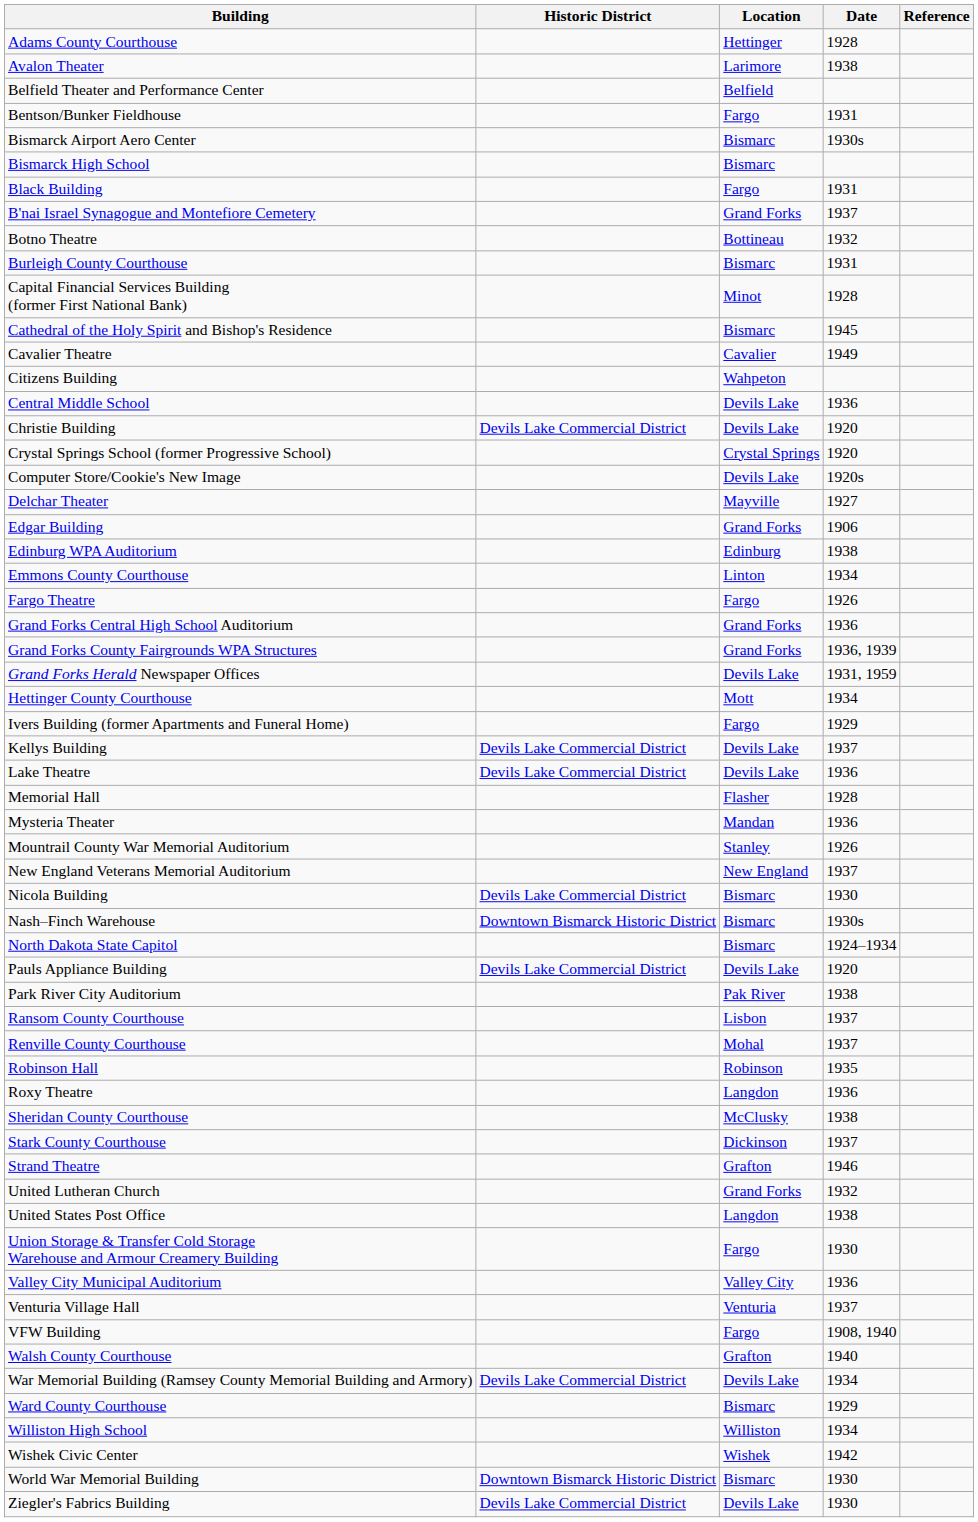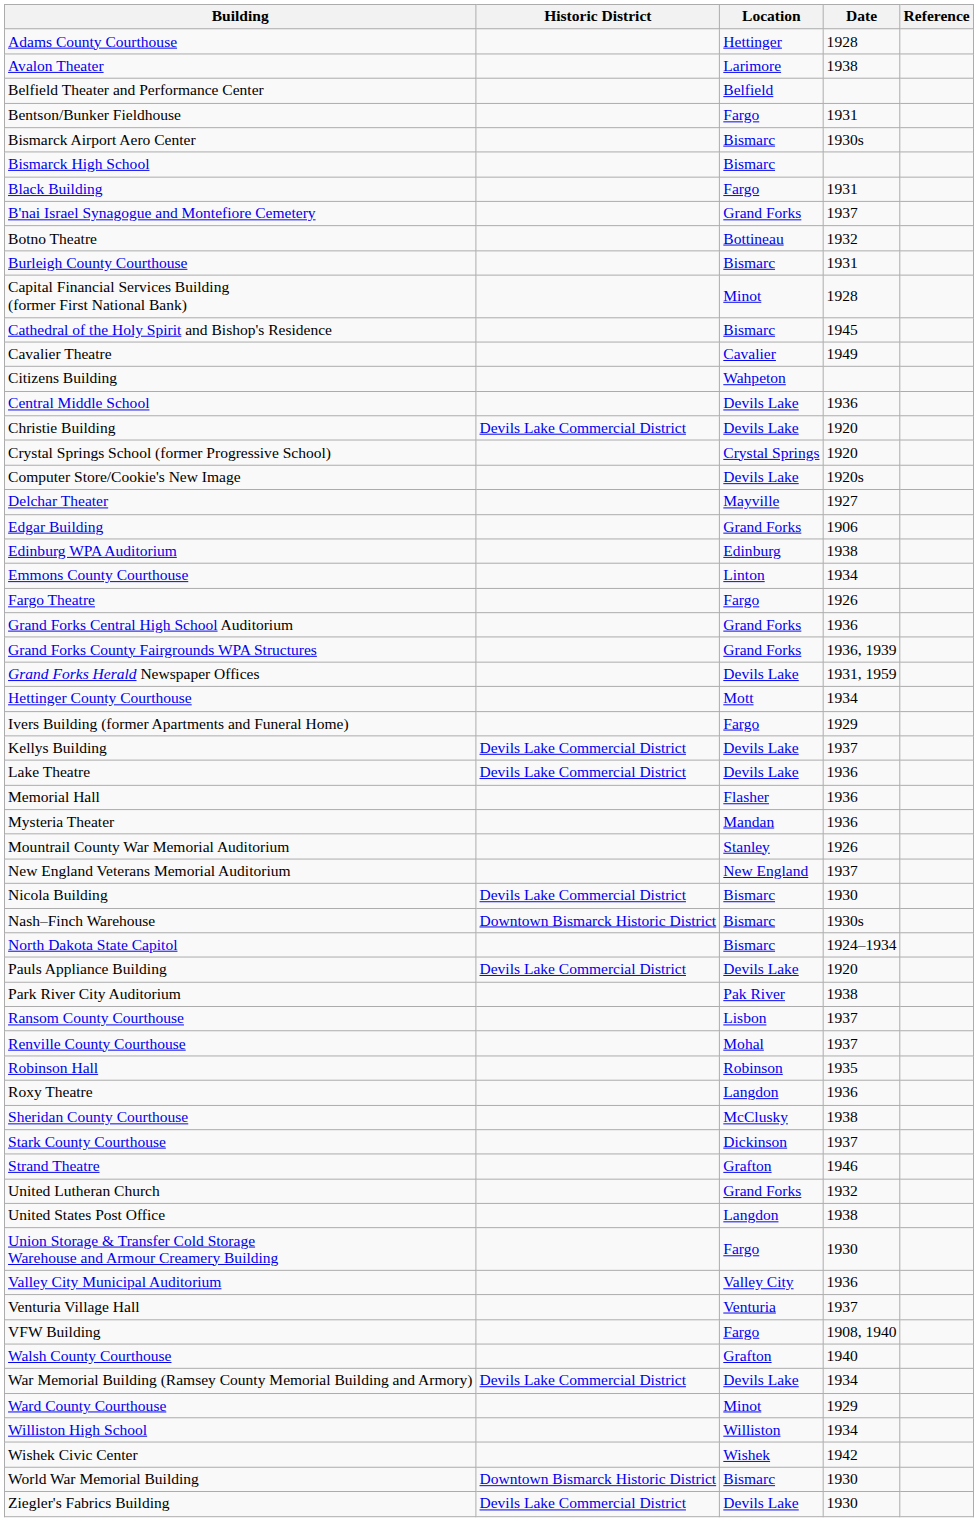Memorial Hall | Date: 1928 -> 1936
Ward County Courthouse | Location: Bismarc -> Minot
